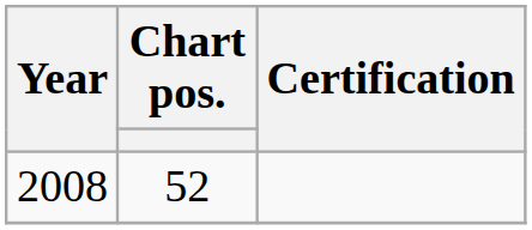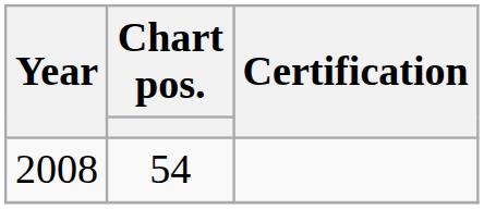2008 | Chart pos.: 52 -> 54
